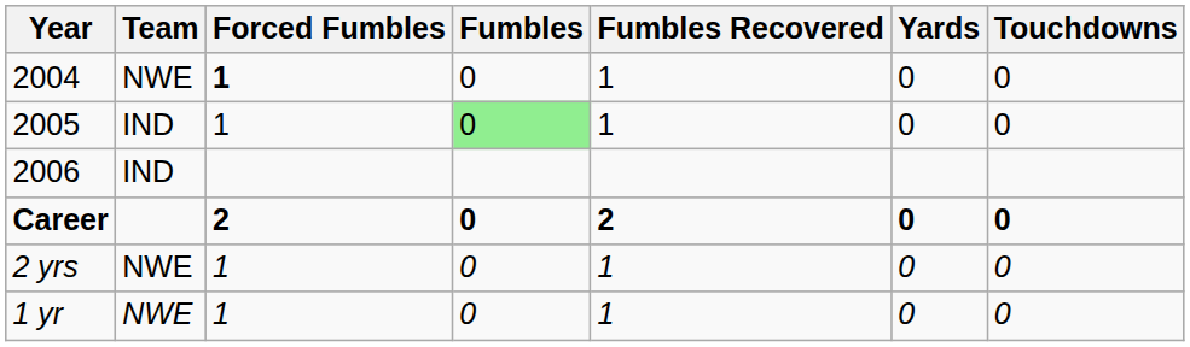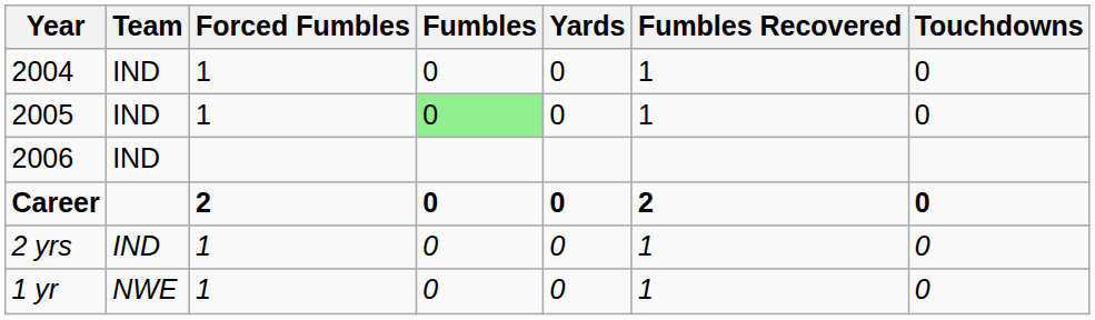columns swapped: Fumbles Recovered <-> Yards
2004 | Team: NWE -> IND
2004 | Forced Fumbles: bold -> normal
2 yrs | Team: NWE -> IND
